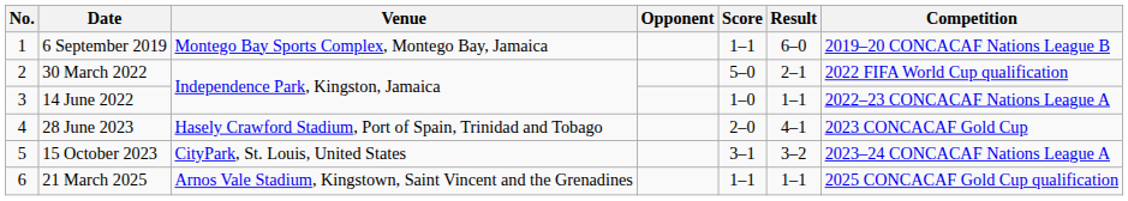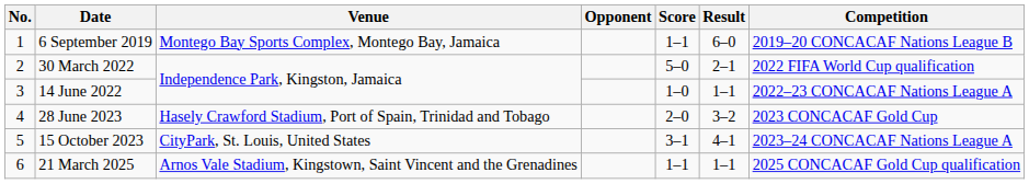28 June 2023 | Result: 4–1 -> 3–2
15 October 2023 | Result: 3–2 -> 4–1
